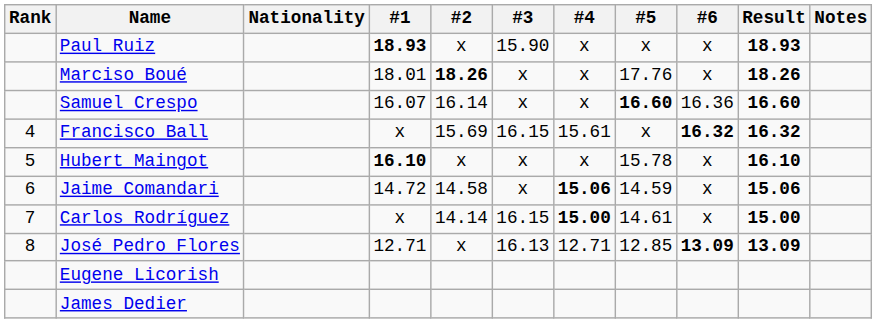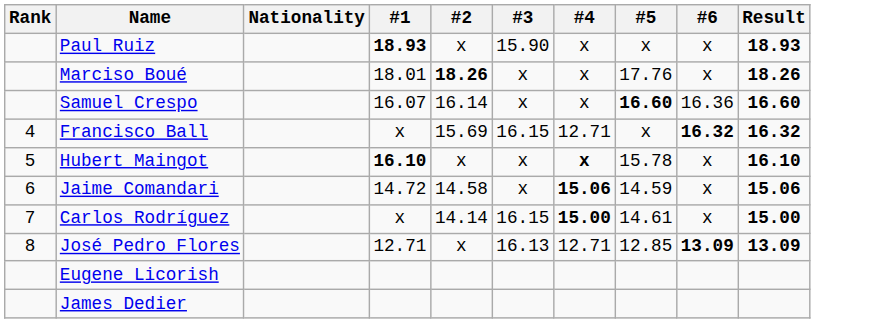- column: Notes
Francisco Ball | #4: 15.61 -> 12.71
Hubert Maingot | #4: normal -> bold
